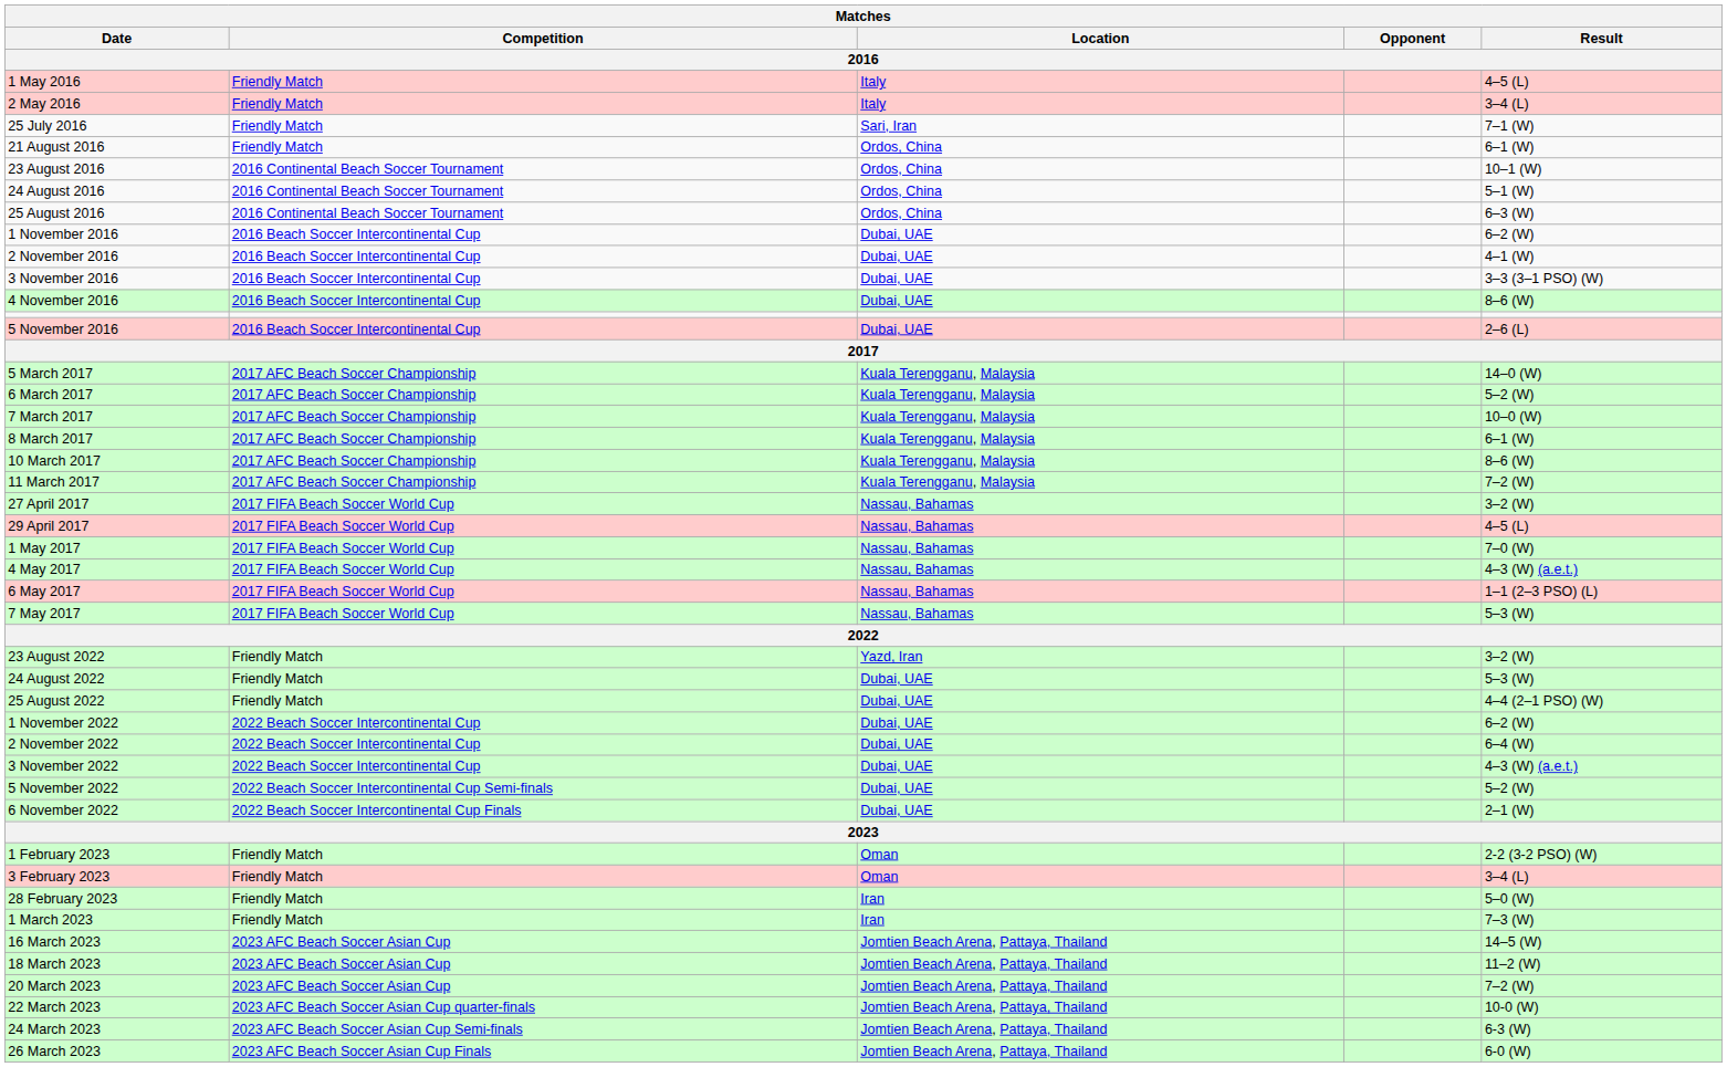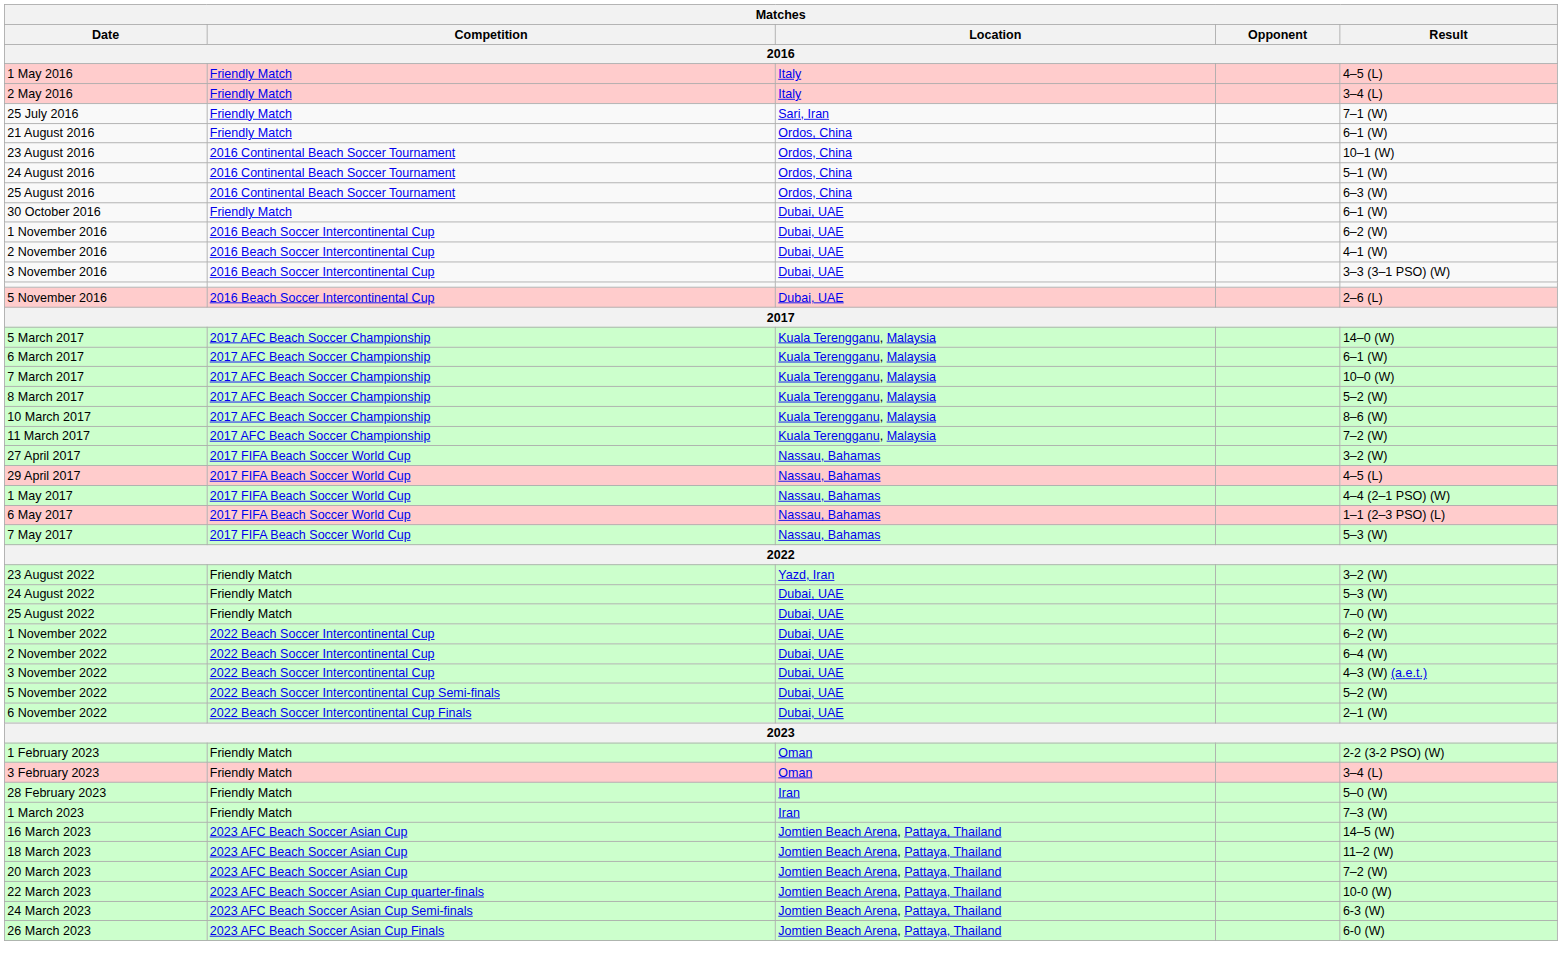+ row: 30 October 2016 | Friendly Match | Dubai, UAE | 6–1 (W)
- row: 4 November 2016 | 2016 Beach Soccer Intercontinental Cup | Dubai, UAE | 8–6 (W)
6 March 2017 | Result: 5–2 (W) -> 6–1 (W)
8 March 2017 | Result: 6–1 (W) -> 5–2 (W)
1 May 2017 | Result: 7–0 (W) -> 4–4 (2–1 PSO) (W)
- row: 4 May 2017 | 2017 FIFA Beach Soccer World Cup | Nassau, Bahamas | 4–3 (W) (a.e.t.)
25 August 2022 | Result: 4–4 (2–1 PSO) (W) -> 7–0 (W)
